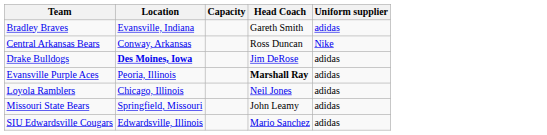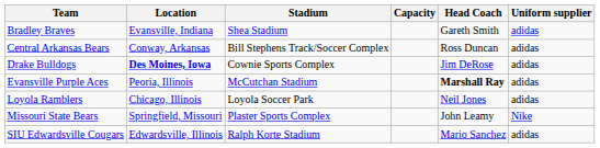+ column: Stadium | Shea Stadium | Bill Stephens Track/Soccer Complex | Cownie Sports Complex | McCutchan Stadium | Loyola Soccer Park | Plaster Sports Complex | Ralph Korte Stadium
Central Arkansas Bears | Uniform supplier: Nike -> adidas
Missouri State Bears | Uniform supplier: adidas -> Nike
